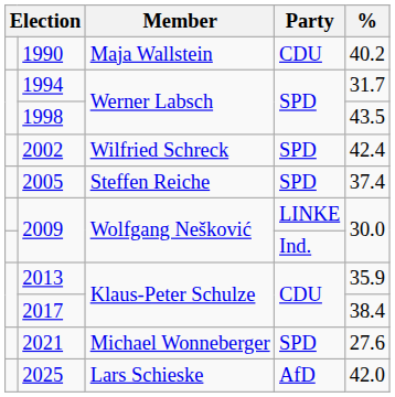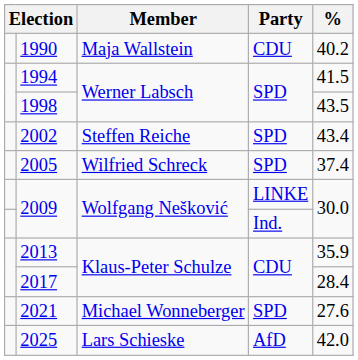1994 | %: 31.7 -> 41.5
2002 | Member: Wilfried Schreck -> Steffen Reiche
2002 | %: 42.4 -> 43.4
2005 | Member: Steffen Reiche -> Wilfried Schreck
2017 | %: 38.4 -> 28.4
